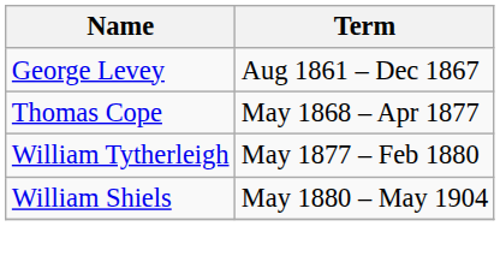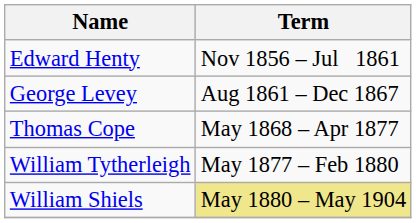+ row: Edward Henty | Nov 1856 – Jul 1861
William Shiels | Term: no background -> khaki background
